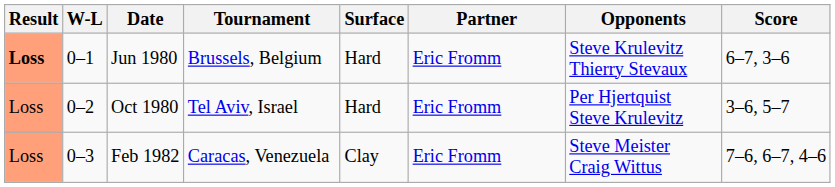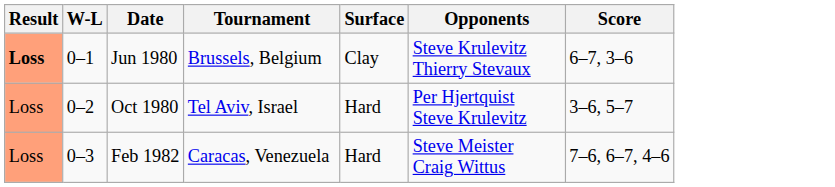- column: Partner | Eric Fromm | Eric Fromm | Eric Fromm
Jun 1980 | Surface: Hard -> Clay
Feb 1982 | Surface: Clay -> Hard
